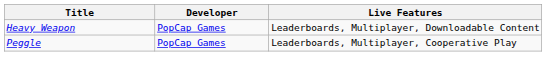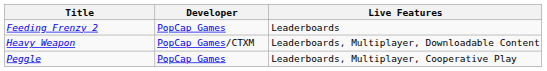+ row: Feeding Frenzy 2 | PopCap Games | Leaderboards
Heavy Weapon | Developer: PopCap Games -> PopCap Games/CTXM
